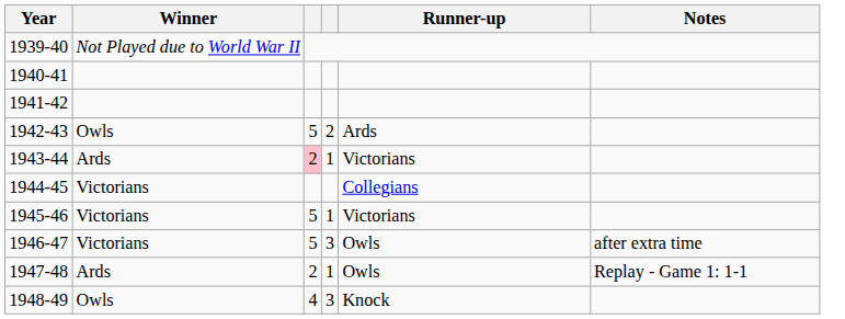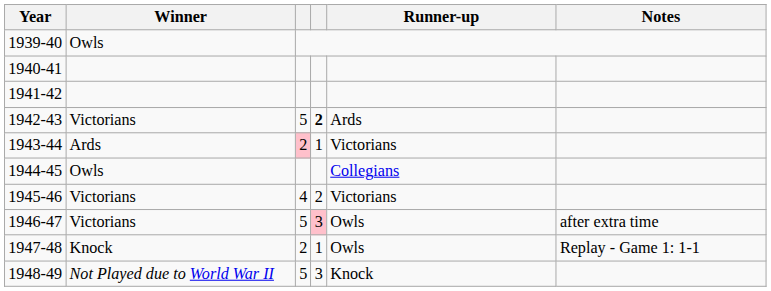1939-40 | Winner: Not Played due to World War II -> Owls
1942-43 | Winner: Owls -> Victorians
1942-43 | column 4: normal -> bold
1944-45 | Winner: Victorians -> Owls
1945-46 | column 3: 5 -> 4
1945-46 | column 4: 1 -> 2
1946-47 | column 4: no background -> pink background
1947-48 | Winner: Ards -> Knock
1948-49 | Winner: Owls -> Not Played due to World War II
1948-49 | column 3: 4 -> 5
